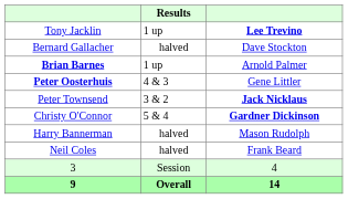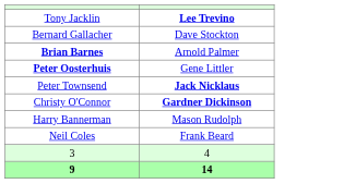- column: Results | 1 up | halved | 1 up | 4 & 3 | 3 & 2 | 5 & 4 | halved | halved | Session | Overall
